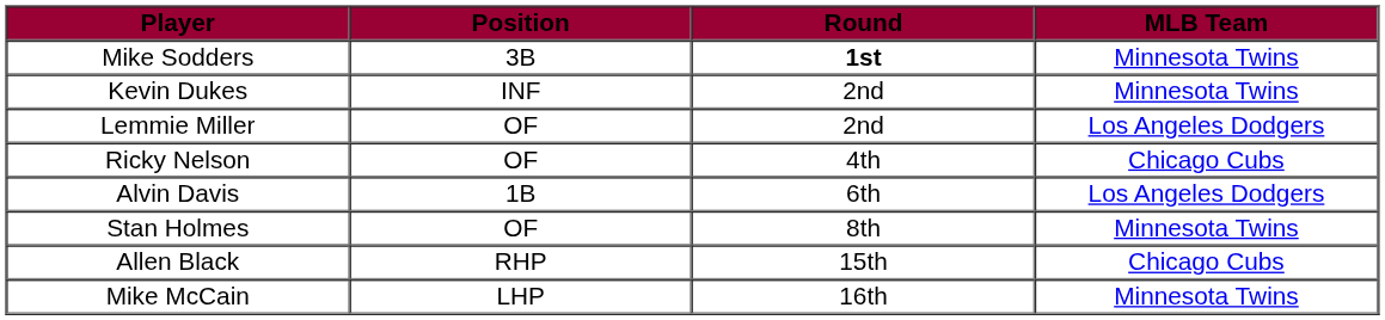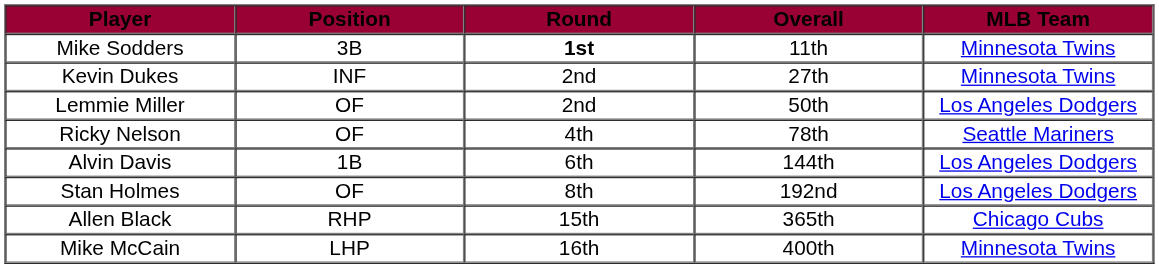+ column: Overall | 11th | 27th | 50th | 78th | 144th | 192nd | 365th | 400th
Ricky Nelson | MLB Team: Chicago Cubs -> Seattle Mariners
Stan Holmes | MLB Team: Minnesota Twins -> Los Angeles Dodgers
